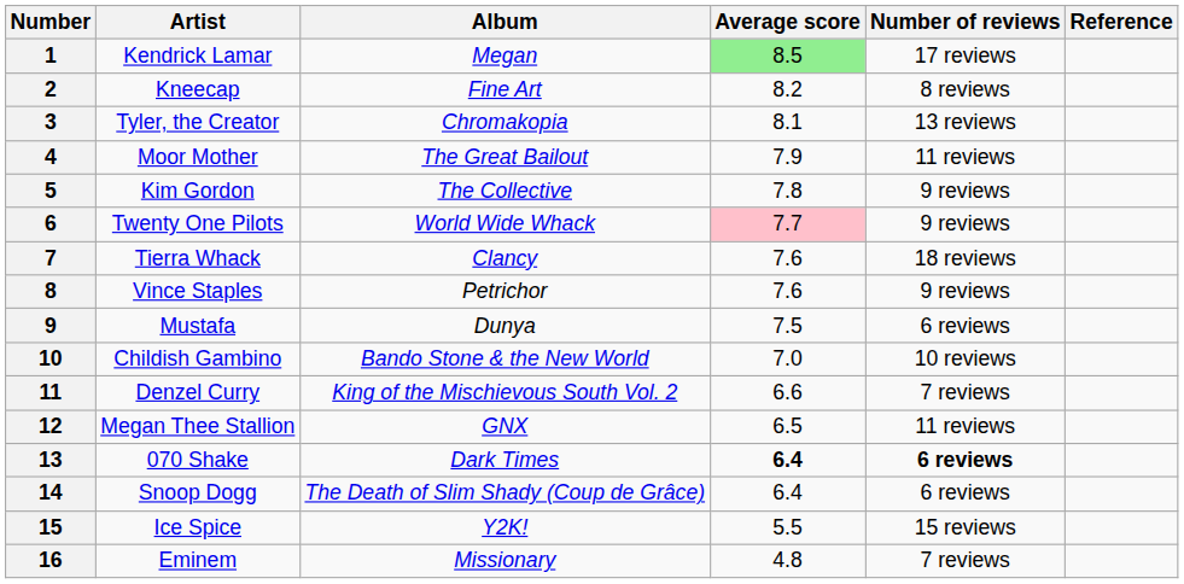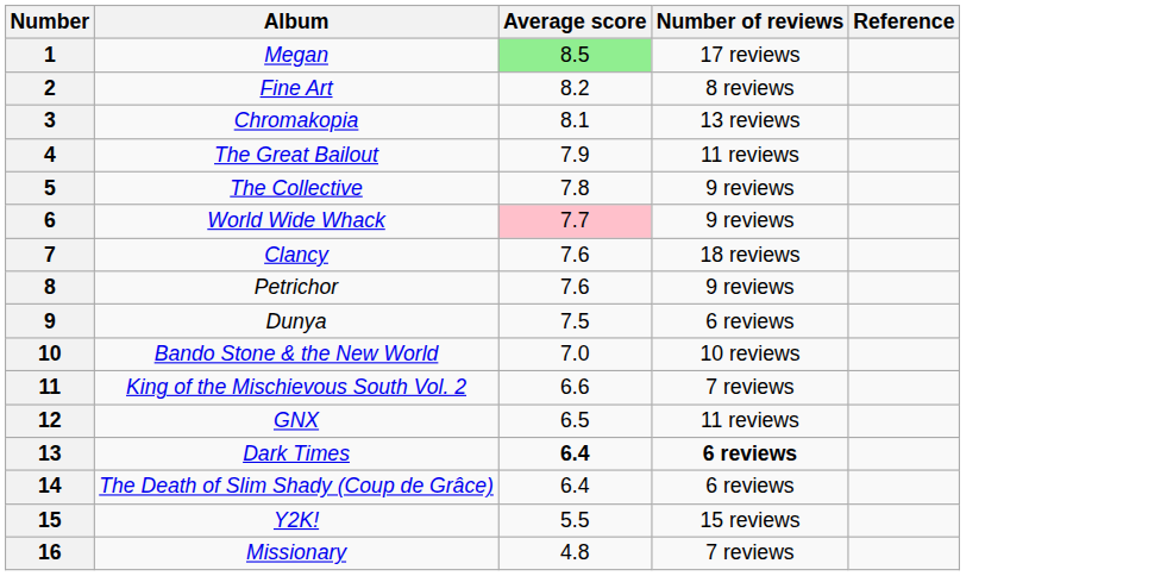- column: Artist | Kendrick Lamar | Kneecap | Tyler, the Creator | Moor Mother | Kim Gordon | Twenty One Pilots | Tierra Whack | Vince Staples | Mustafa | Childish Gambino | Denzel Curry | Megan Thee Stallion | 070 Shake | Snoop Dogg | Ice Spice | Eminem
